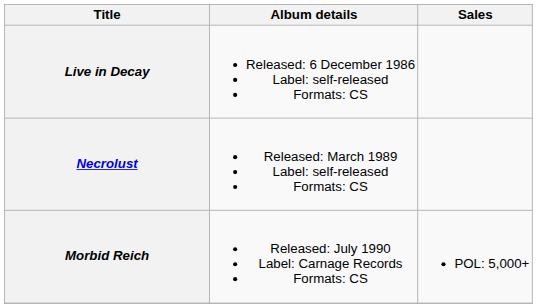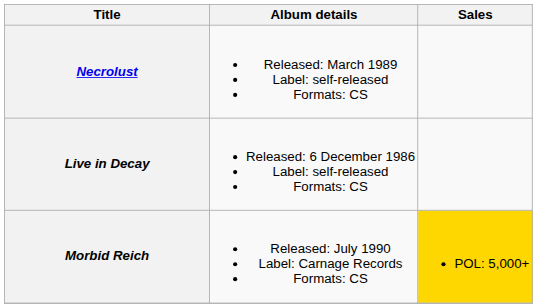rows swapped: Live in Decay <-> Necrolust
Morbid Reich | Sales: no background -> gold background
